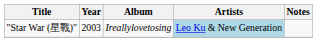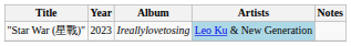"Star War (星戰)" | Year: 2003 -> 2023
